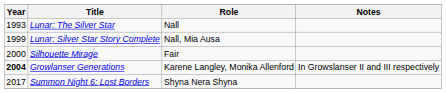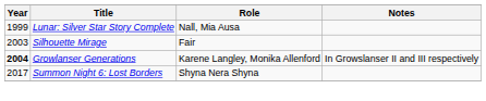- row: 1993 | Lunar: The Silver Star | Nall
Silhouette Mirage | Year: 2000 -> 2003
